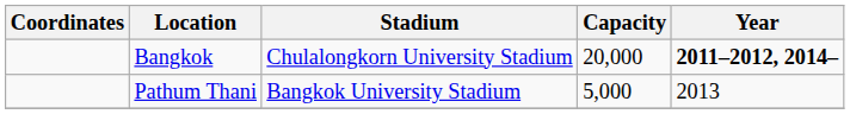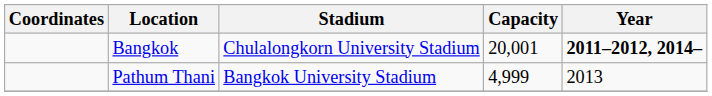Bangkok | Capacity: 20,000 -> 20,001
Pathum Thani | Capacity: 5,000 -> 4,999
